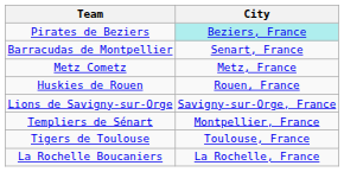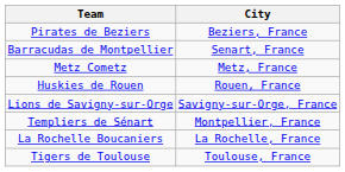Pirates de Beziers | City: paleturquoise background -> no background
rows swapped: Tigers de Toulouse <-> La Rochelle Boucaniers
